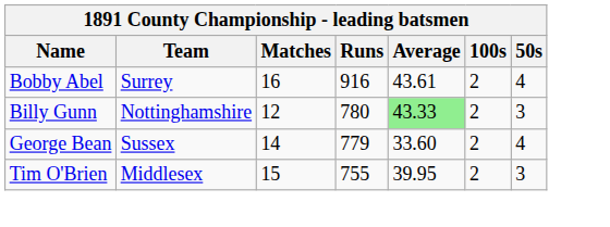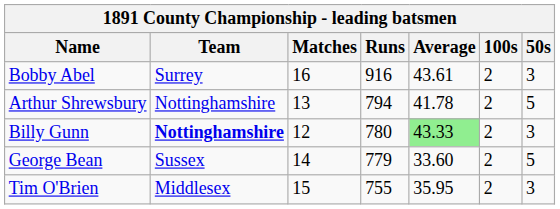Bobby Abel | 50s: 4 -> 3
+ row: Arthur Shrewsbury | Nottinghamshire | 13 | 794 | 41.78 | 2 | 5
Billy Gunn | Team: normal -> bold
George Bean | 50s: 4 -> 5
Tim O'Brien | Average: 39.95 -> 35.95
